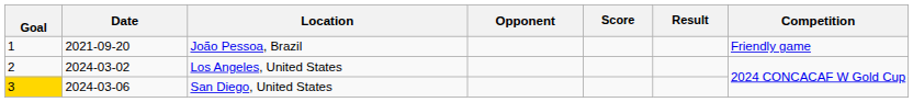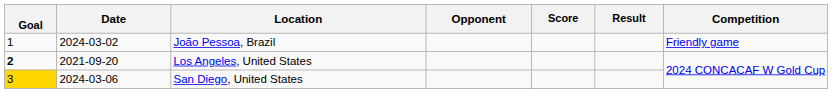João Pessoa, Brazil | Date: 2021-09-20 -> 2024-03-02
Los Angeles, United States | Goal: normal -> bold
Los Angeles, United States | Date: 2024-03-02 -> 2021-09-20
